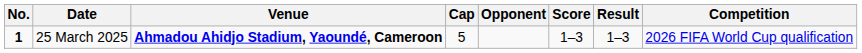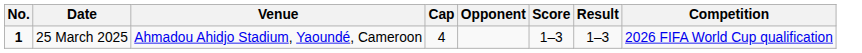25 March 2025 | Venue: bold -> normal
25 March 2025 | Cap: 5 -> 4
